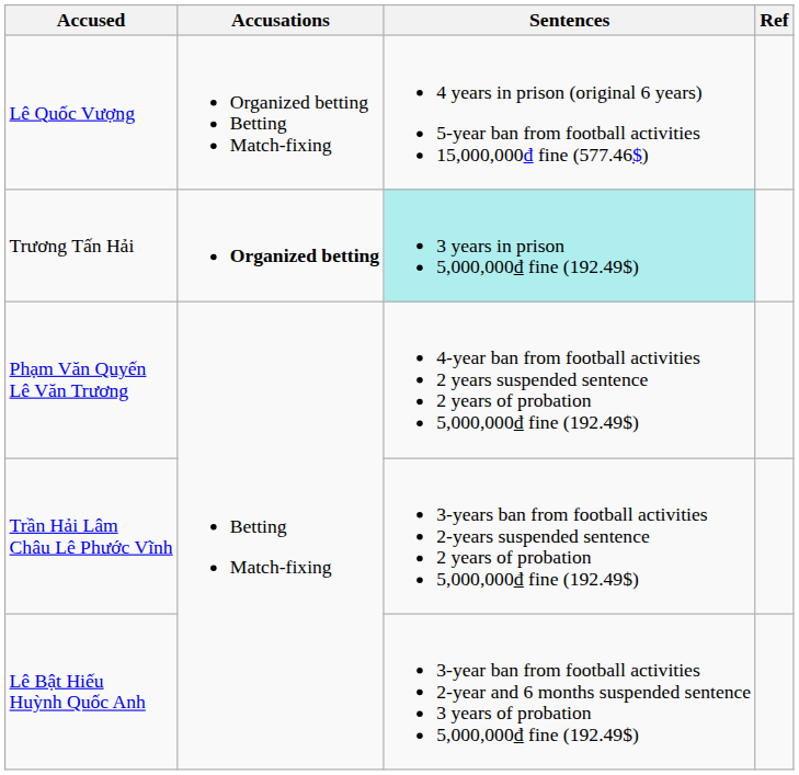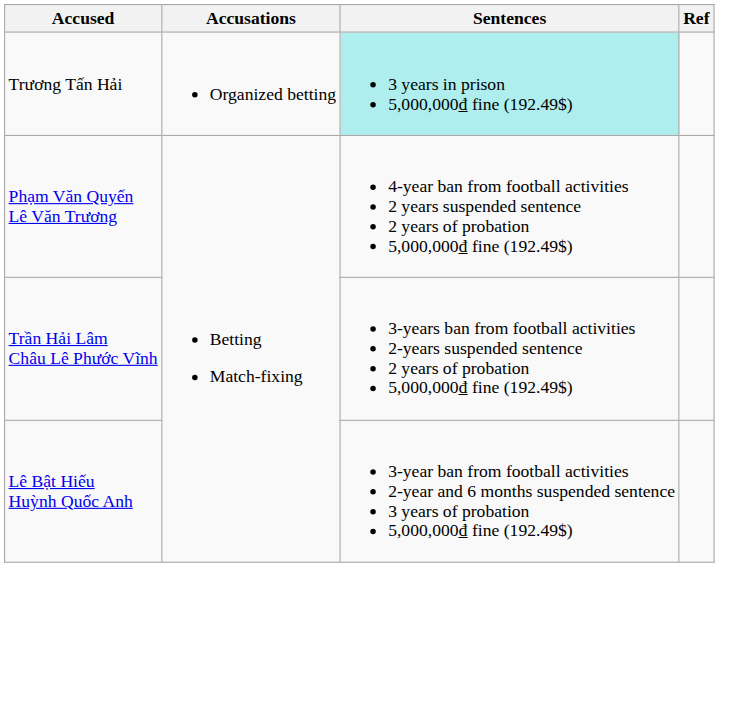- row: Lê Quốc Vượng | Organized betting Betting Match-fixing | 4 years in prison (original 6 years) 5-year ban from football activities 15,000,000₫ fine (577.46$)
Trương Tấn Hải | Accusations: bold -> normal
